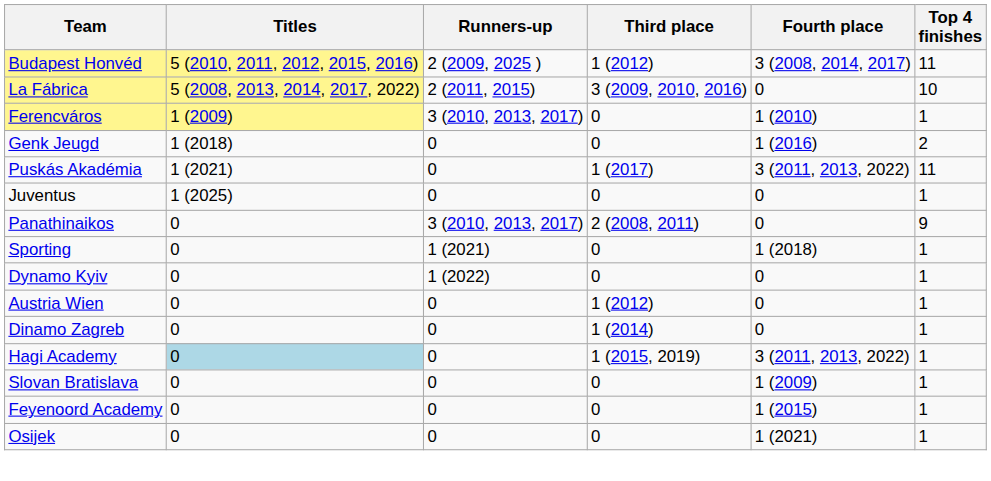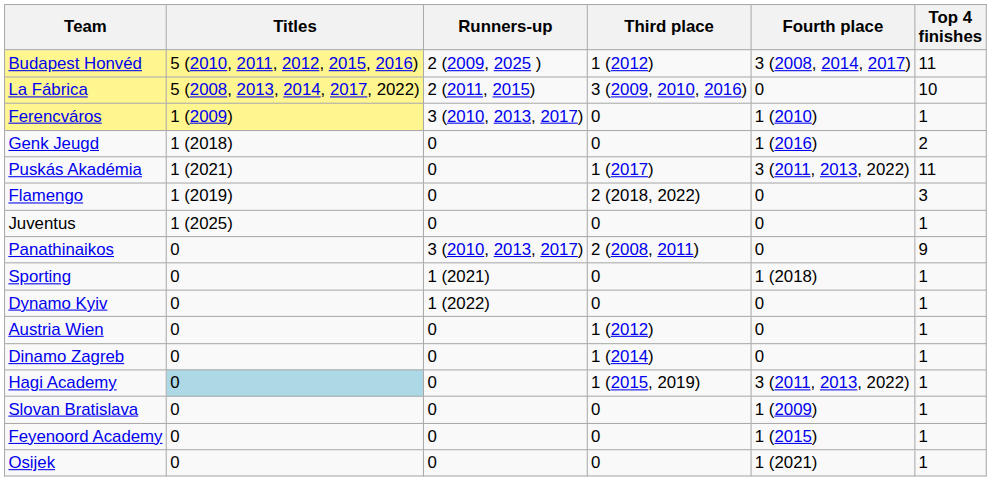+ row: Flamengo | 1 (2019) | 0 | 2 (2018, 2022) | 0 | 3
